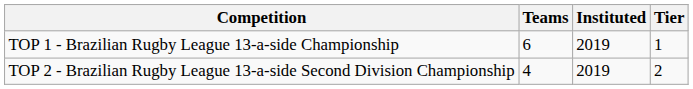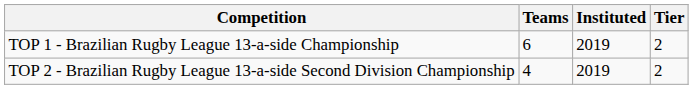TOP 1 - Brazilian Rugby League 13-a-side Championship | Tier: 1 -> 2
